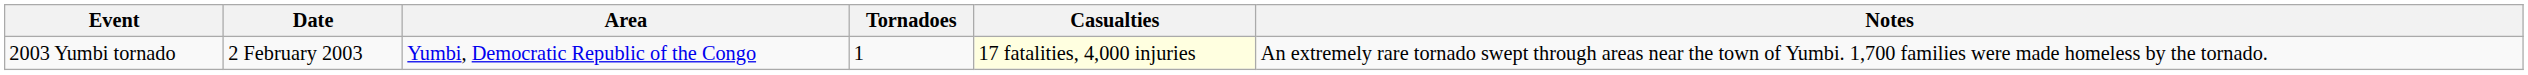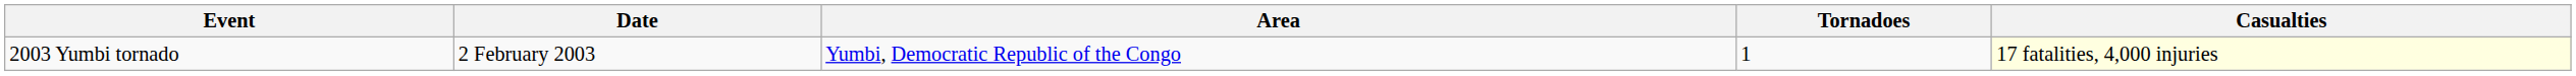- column: Notes | An extremely rare tornado swept through areas near the town of Yumbi. 1,700 families were made homeless by the tornado.
